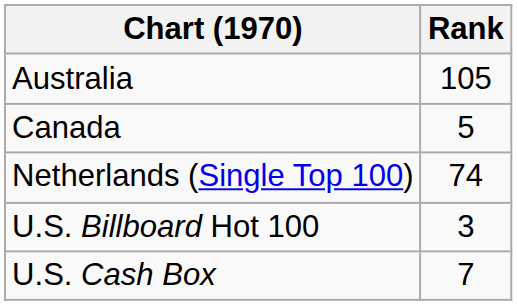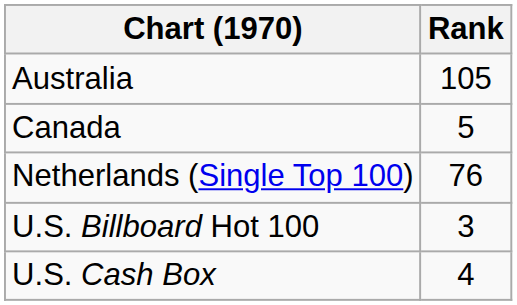Netherlands (Single Top 100) | Rank: 74 -> 76
U.S. Cash Box | Rank: 7 -> 4
